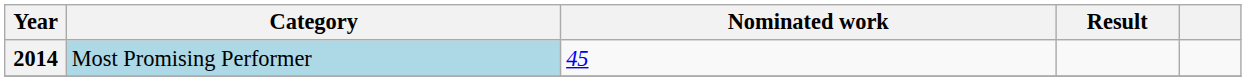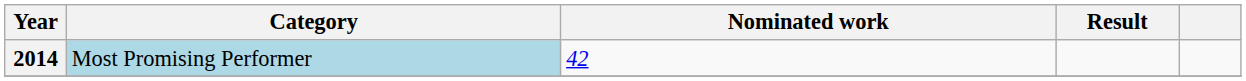2014 | Nominated work: 45 -> 42
